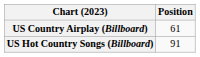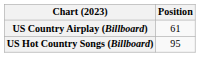US Hot Country Songs (Billboard) | Position: 91 -> 95
